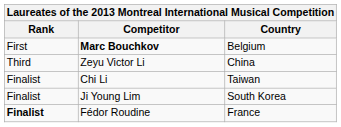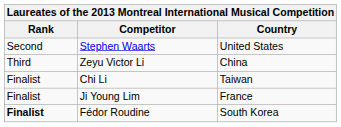- row: First | Marc Bouchkov | Belgium
+ row: Second | Stephen Waarts | United States
Ji Young Lim | Country: South Korea -> France
Fédor Roudine | Country: France -> South Korea
